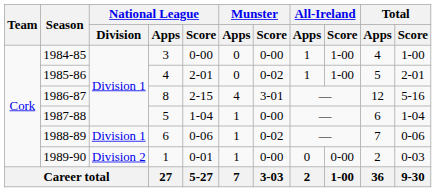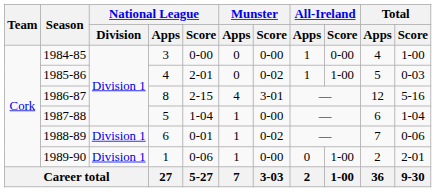1984-85 | All-Ireland / Score: 1-00 -> 0-00
1985-86 | Total / Score: 2-01 -> 0-03
1988-89 | National League / Score: 0-06 -> 0-01
1989-90 | National League / Division: Division 2 -> Division 1
1989-90 | National League / Score: 0-01 -> 0-06
1989-90 | All-Ireland / Score: 0-00 -> 1-00
1989-90 | Total / Score: 0-03 -> 2-01
